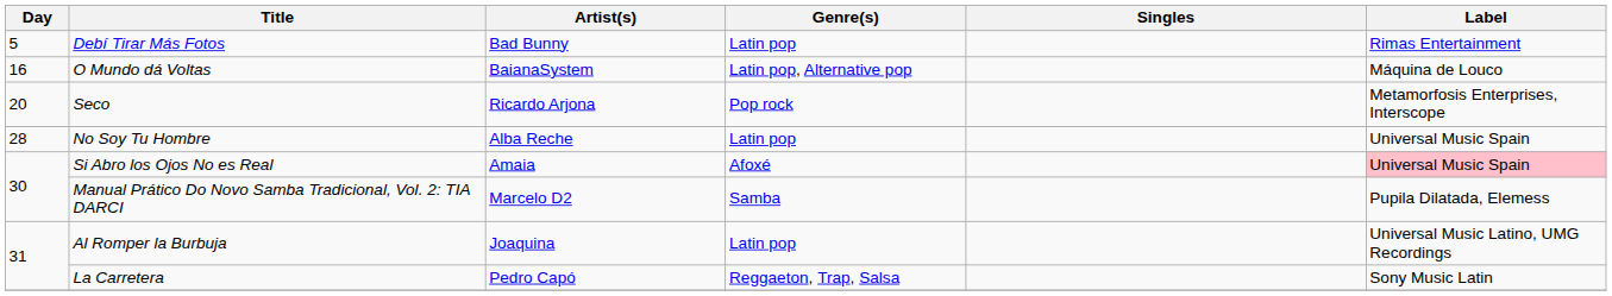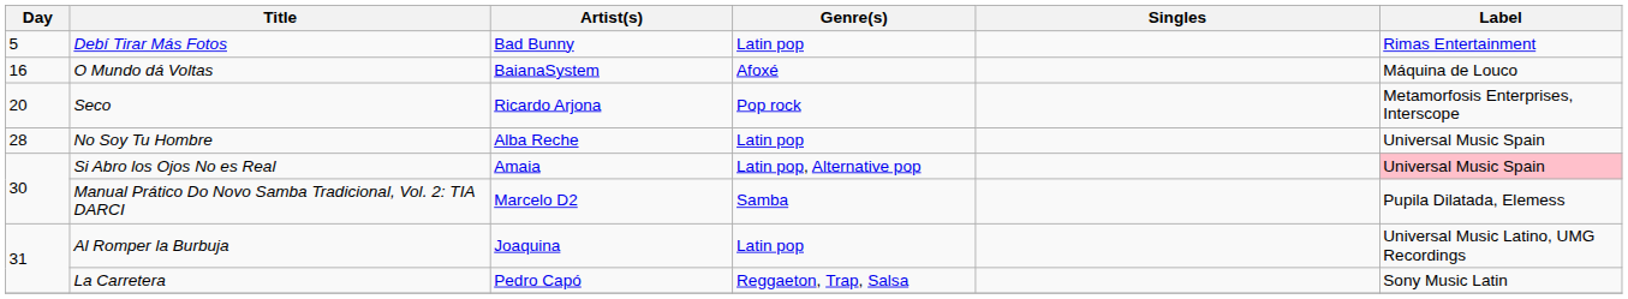O Mundo dá Voltas | Genre(s): Latin pop, Alternative pop -> Afoxé
Si Abro los Ojos No es Real | Genre(s): Afoxé -> Latin pop, Alternative pop
